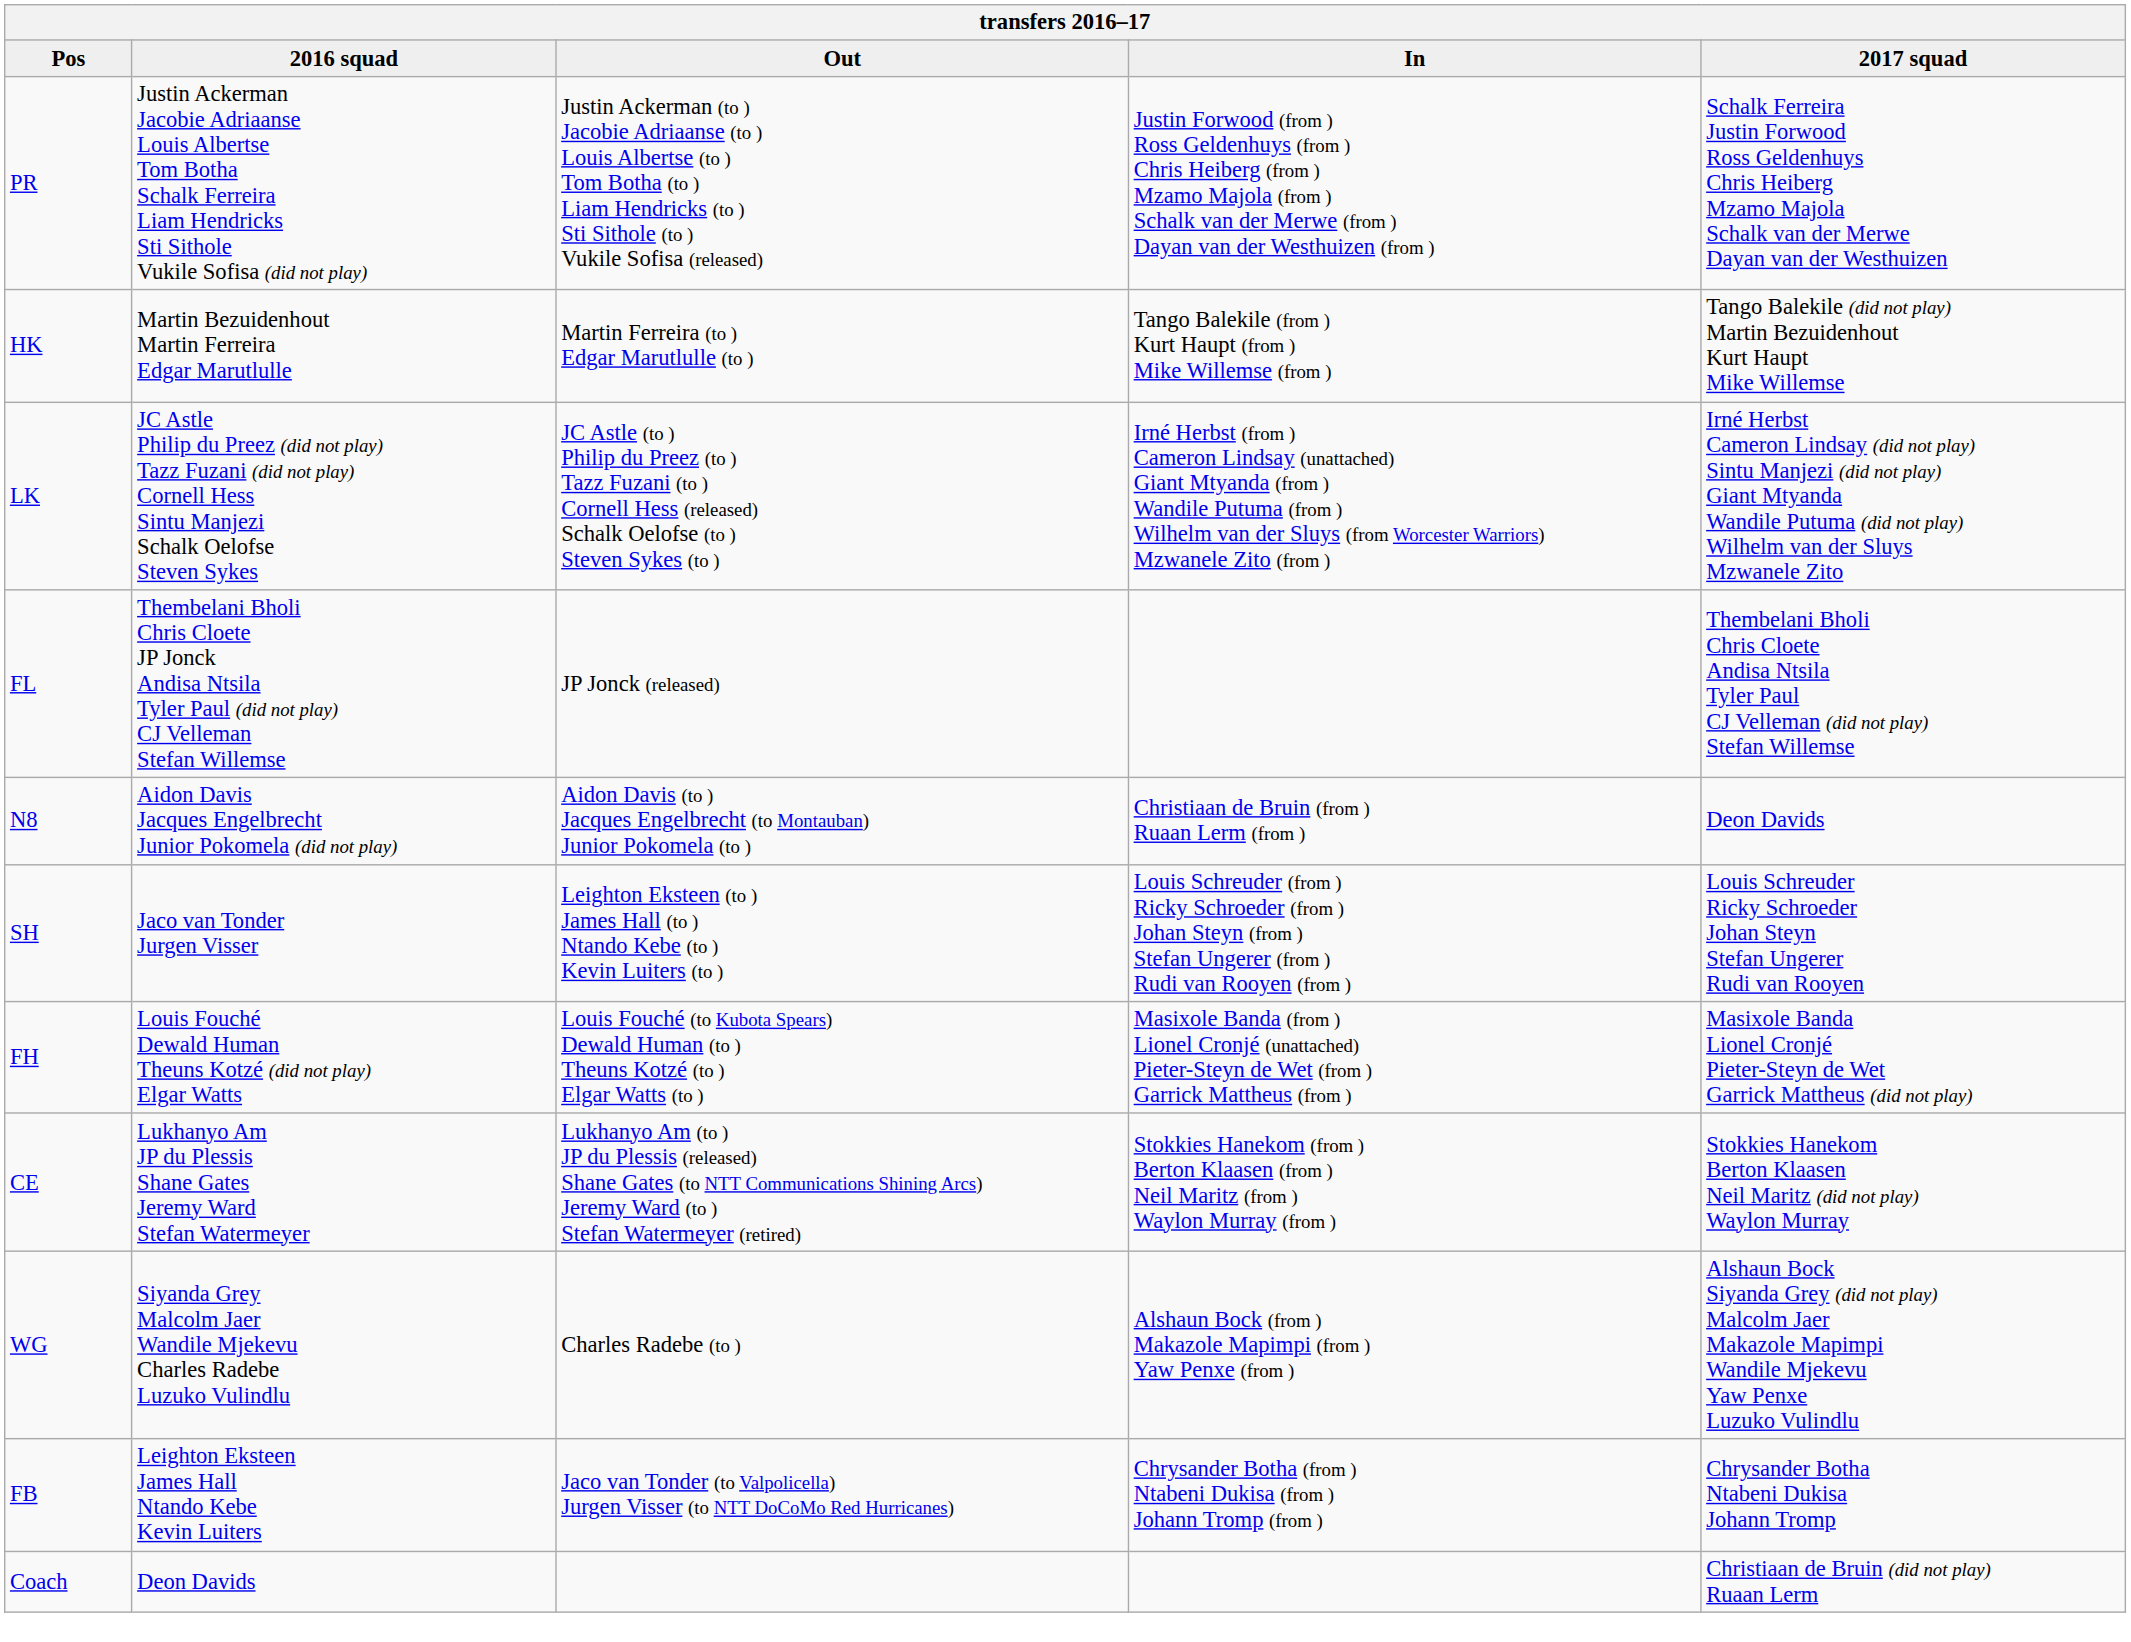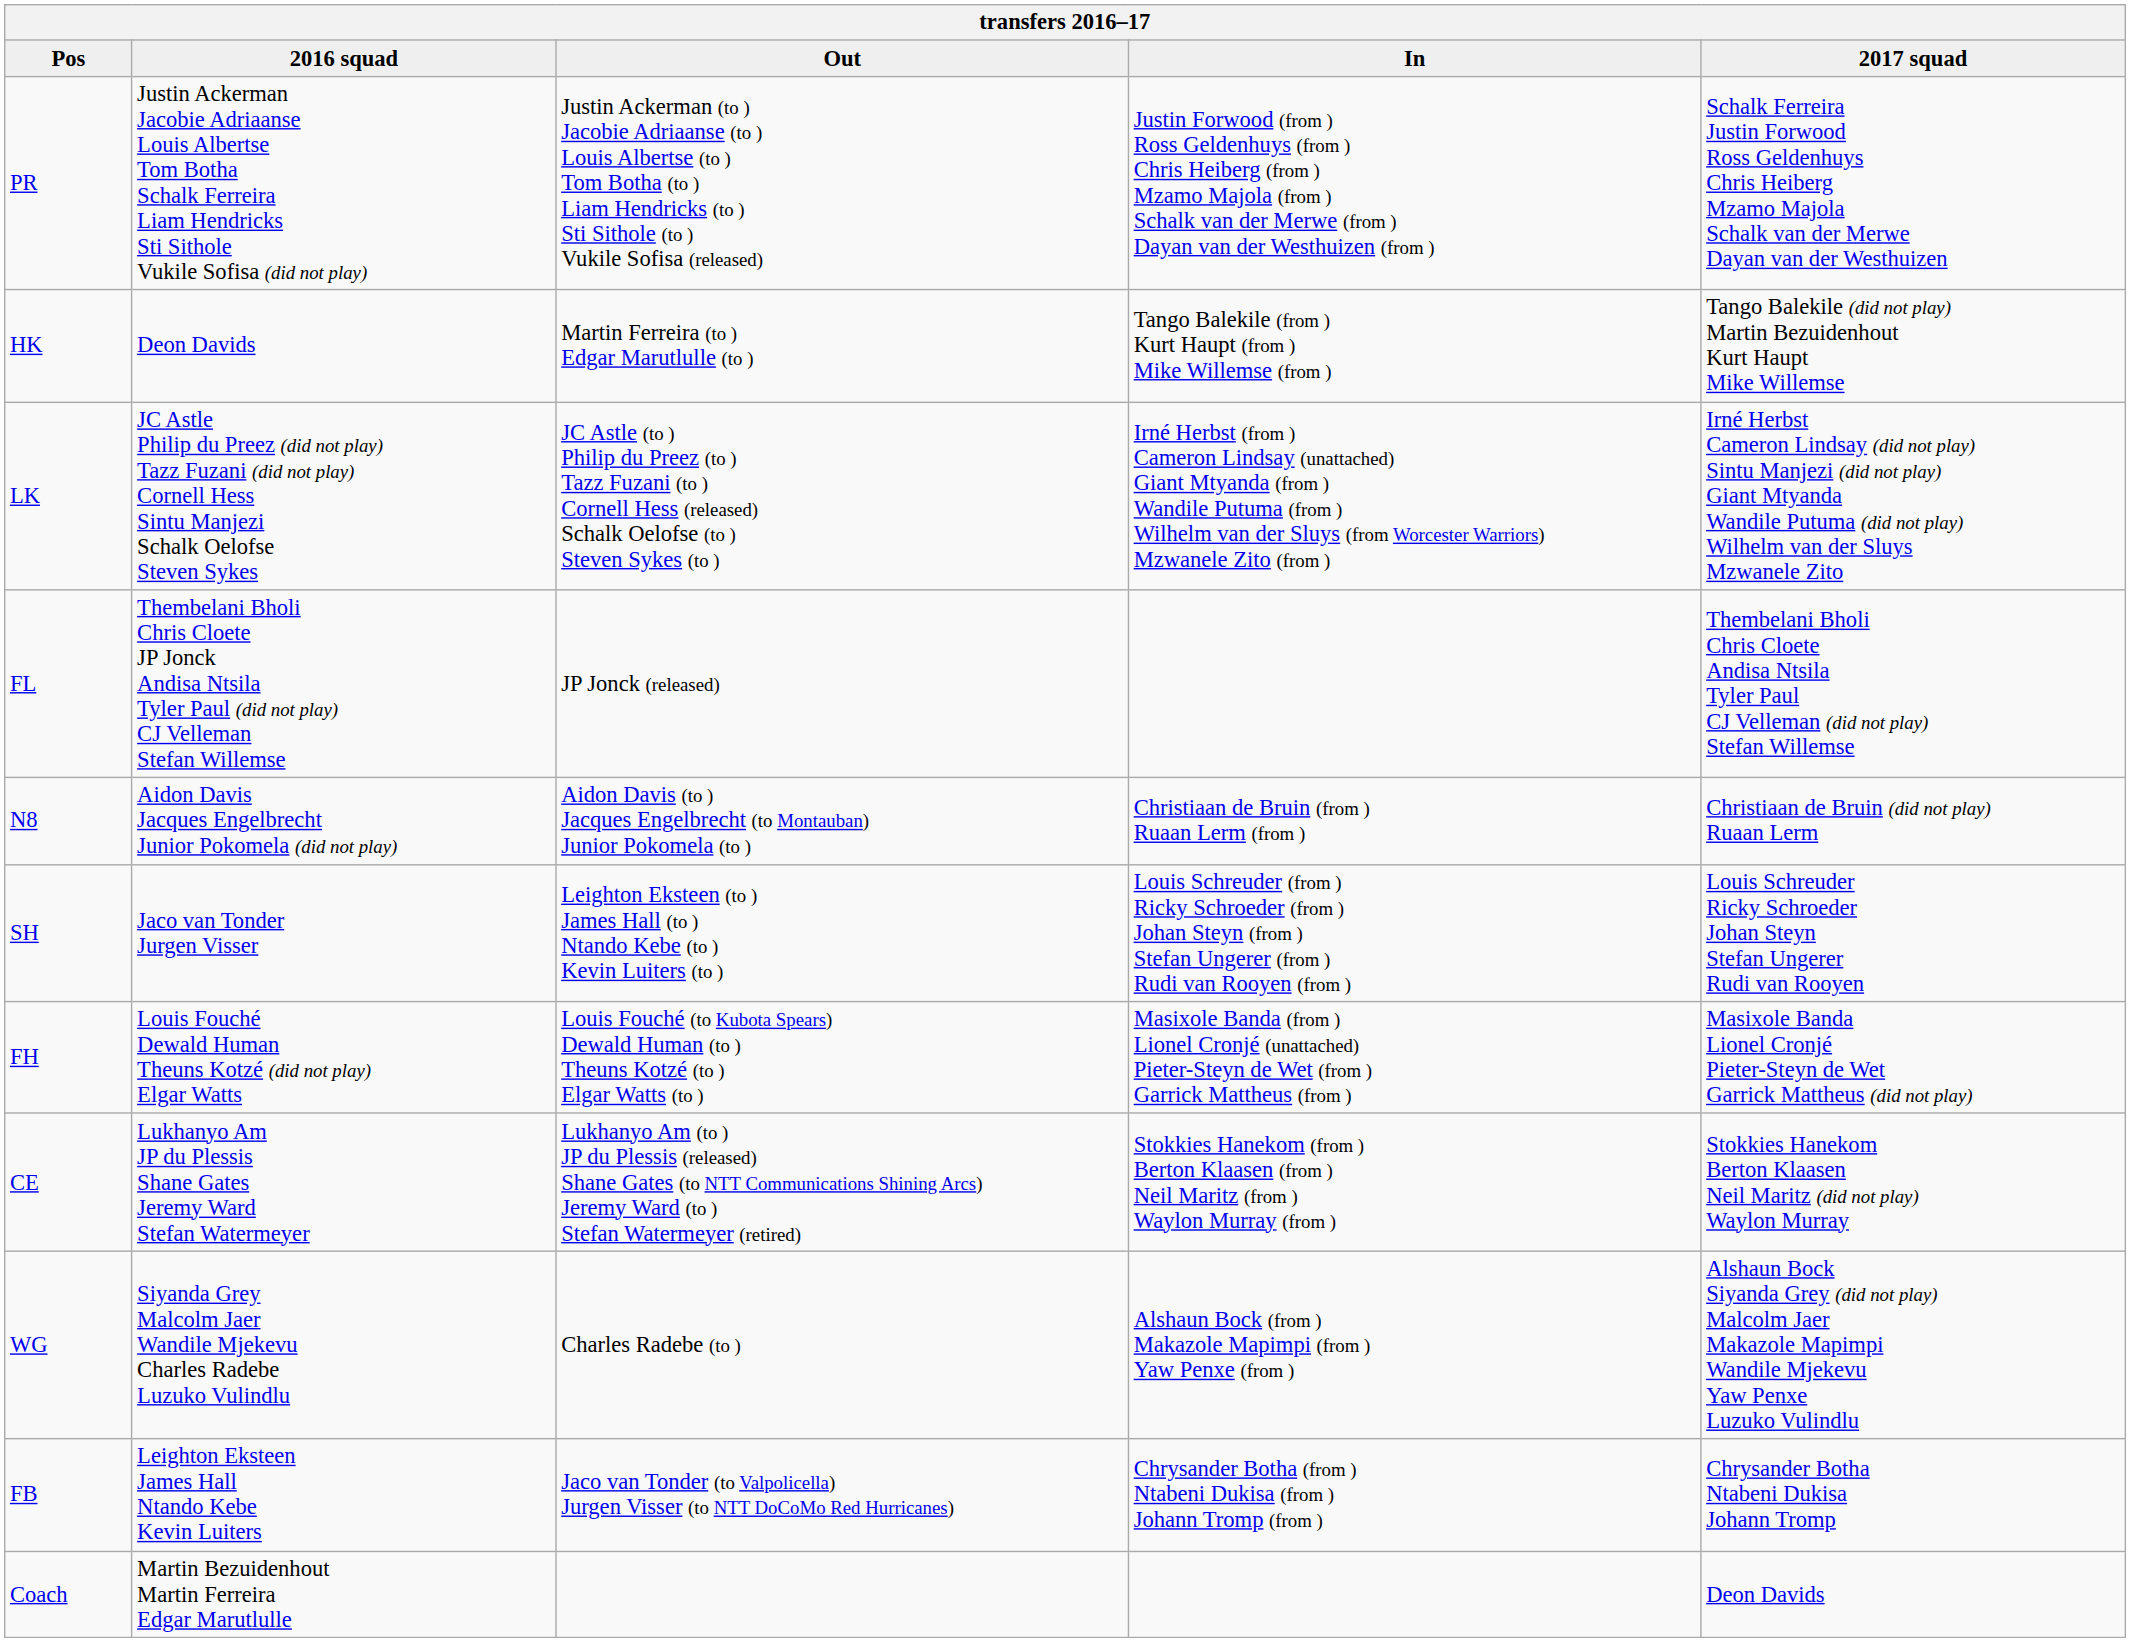HK | 2016 squad: Martin Bezuidenhout Martin Ferreira Edgar Marutlulle -> Deon Davids
N8 | 2017 squad: Deon Davids -> Christiaan de Bruin (did not play) Ruaan Lerm
Coach | 2016 squad: Deon Davids -> Martin Bezuidenhout Martin Ferreira Edgar Marutlulle
Coach | 2017 squad: Christiaan de Bruin (did not play) Ruaan Lerm -> Deon Davids
